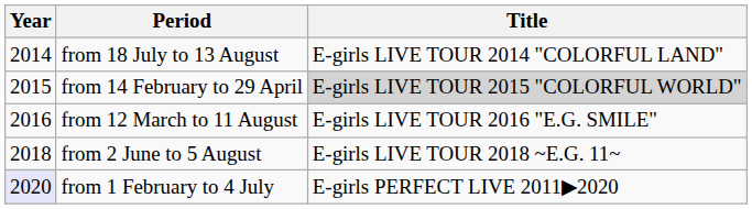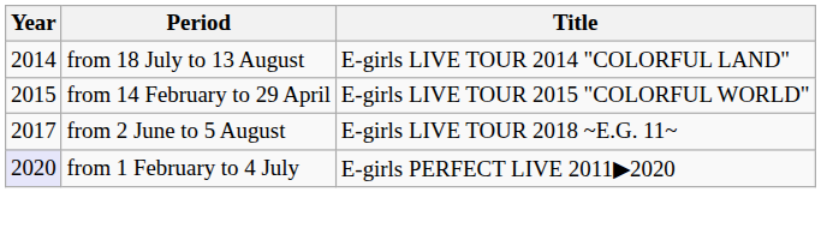from 14 February to 29 April | Title: lightgrey background -> no background
- row: 2016 | from 12 March to 11 August | E-girls LIVE TOUR 2016 "E.G. SMILE"
from 2 June to 5 August | Year: 2018 -> 2017
